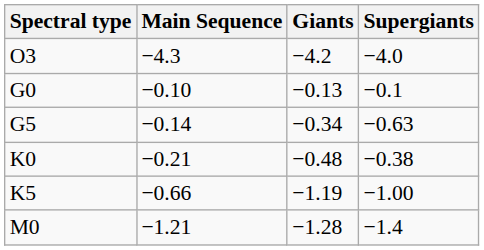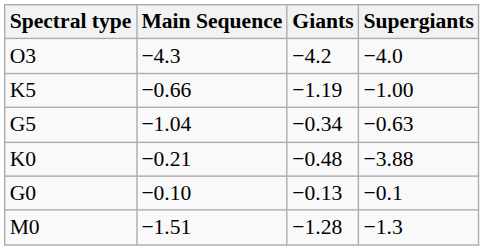rows swapped: G0 <-> K5
G5 | Main Sequence: −0.14 -> −1.04
K0 | Supergiants: −0.38 -> −3.88
M0 | Main Sequence: −1.21 -> −1.51
M0 | Supergiants: −1.4 -> −1.3
